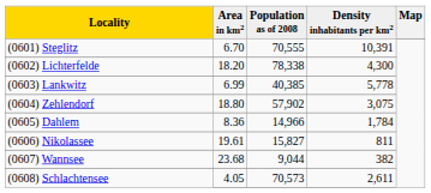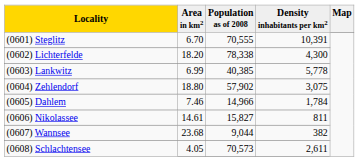(0605) Dahlem | Area in km2: 8.36 -> 7.46
(0606) Nikolassee | Area in km2: 19.61 -> 14.61
